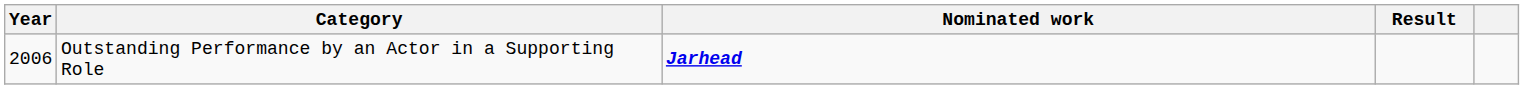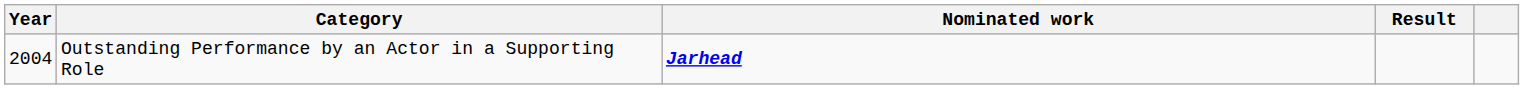Outstanding Performance by an Actor in a Supporting Role | Year: 2006 -> 2004
